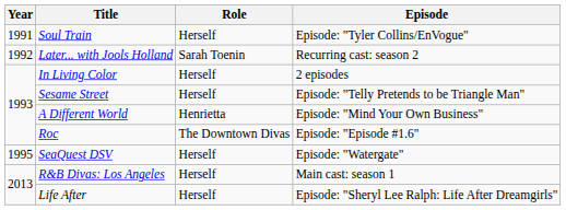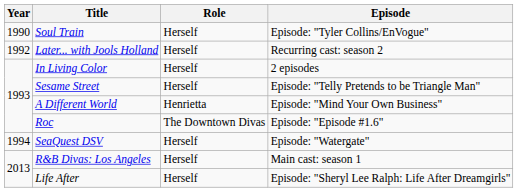Soul Train | Year: 1991 -> 1990
Later... with Jools Holland | Role: Sarah Toenin -> Herself
SeaQuest DSV | Year: 1995 -> 1994
